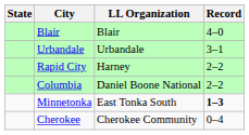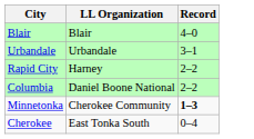- column: State
Minnetonka | LL Organization: East Tonka South -> Cherokee Community
Cherokee | LL Organization: Cherokee Community -> East Tonka South
